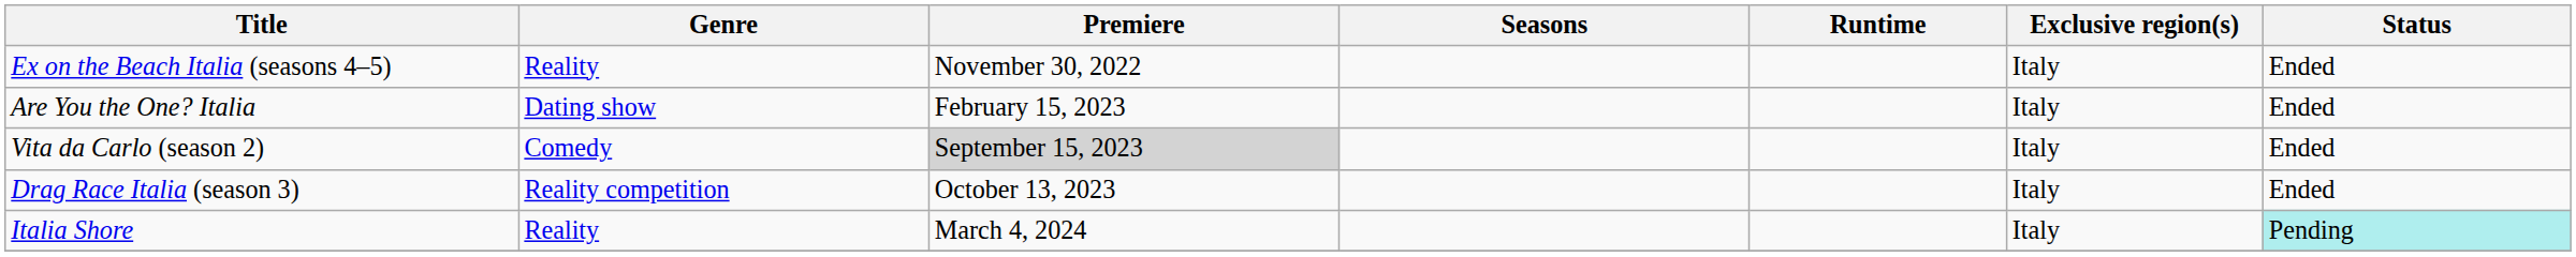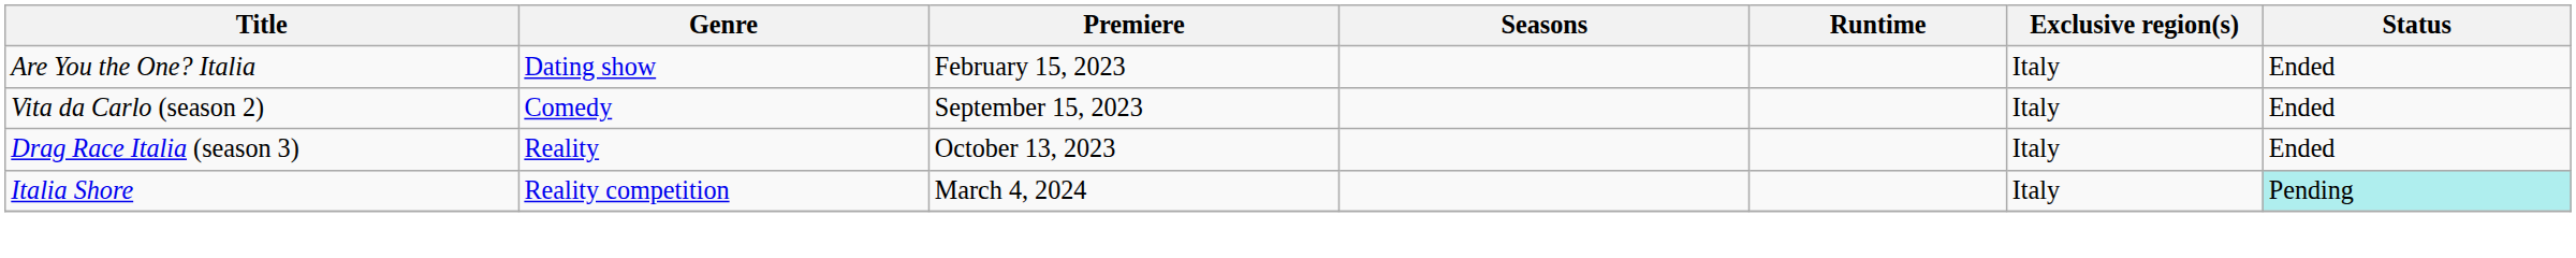- row: Ex on the Beach Italia (seasons 4–5) | Reality | November 30, 2022 | Italy | Ended
Vita da Carlo (season 2) | Premiere: lightgrey background -> no background
Drag Race Italia (season 3) | Genre: Reality competition -> Reality
Italia Shore | Genre: Reality -> Reality competition
